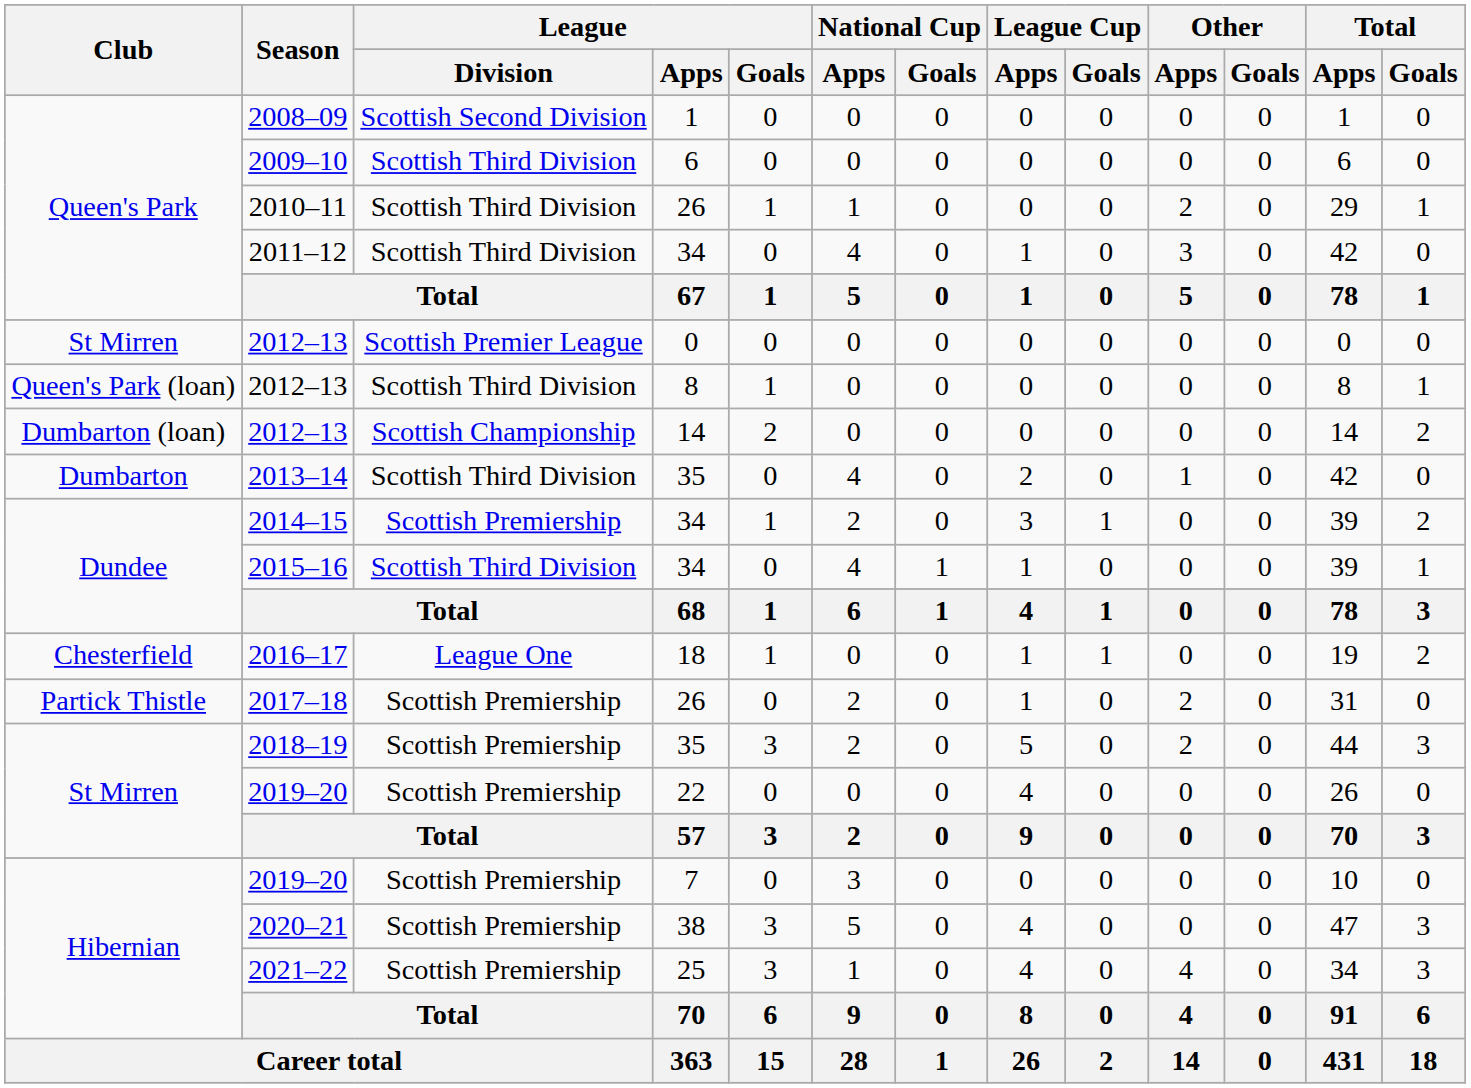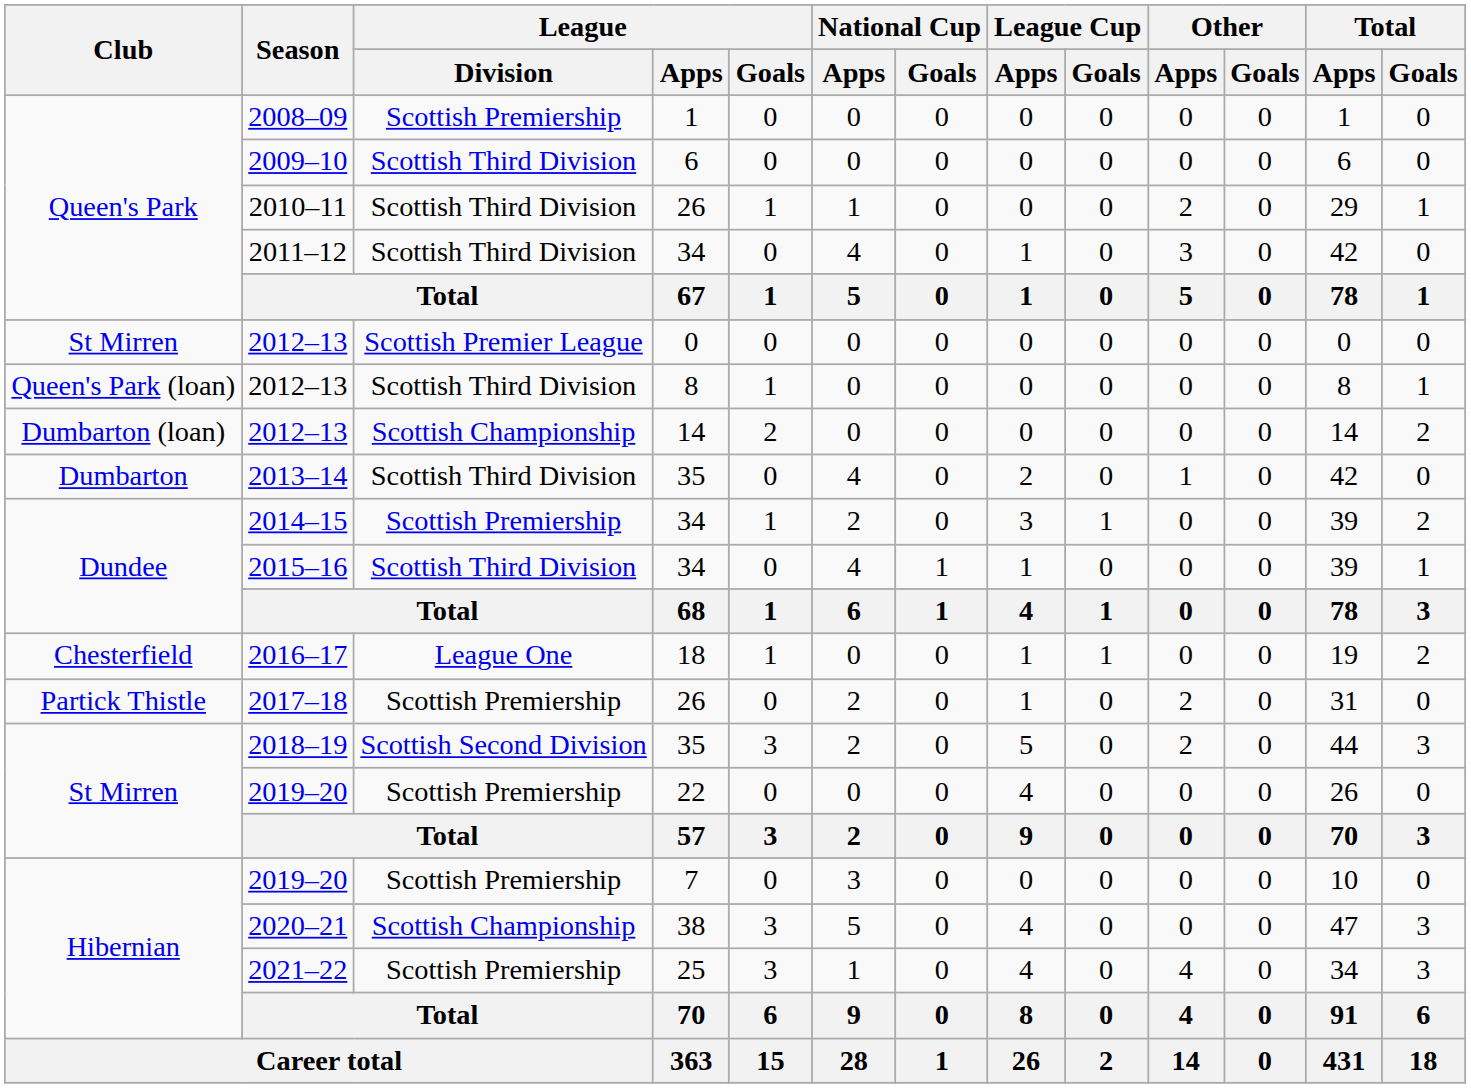2008–09 | League / Division: Scottish Second Division -> Scottish Premiership
2018–19 | League / Division: Scottish Premiership -> Scottish Second Division
2020–21 | League / Division: Scottish Premiership -> Scottish Championship
